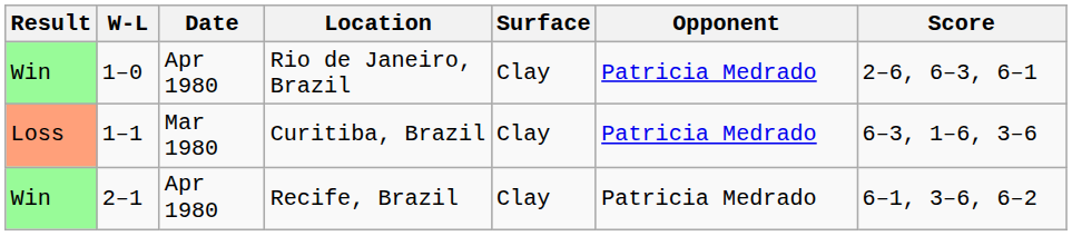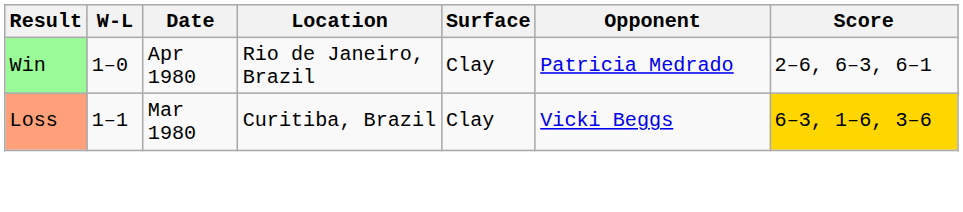Curitiba, Brazil | Opponent: Patricia Medrado -> Vicki Beggs
Curitiba, Brazil | Score: no background -> gold background
- row: Win | 2–1 | Apr 1980 | Recife, Brazil | Clay | Patricia Medrado | 6–1, 3–6, 6–2
